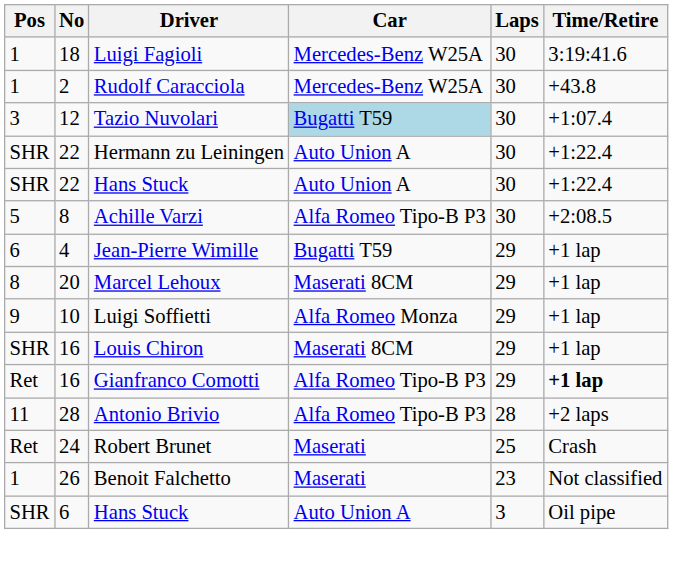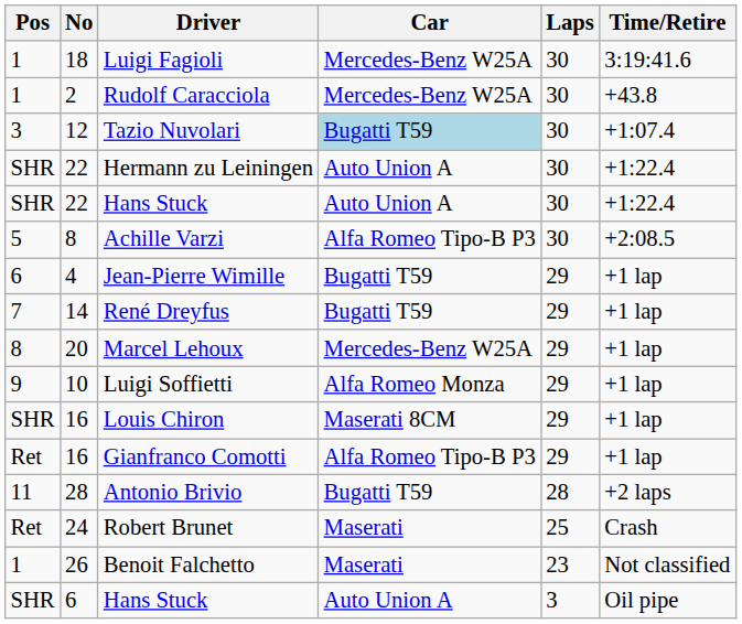+ row: 7 | 14 | René Dreyfus | Bugatti T59 | 29 | +1 lap
Marcel Lehoux | Car: Maserati 8CM -> Mercedes-Benz W25A
Gianfranco Comotti | Time/Retire: bold -> normal
Antonio Brivio | Car: Alfa Romeo Tipo-B P3 -> Bugatti T59
